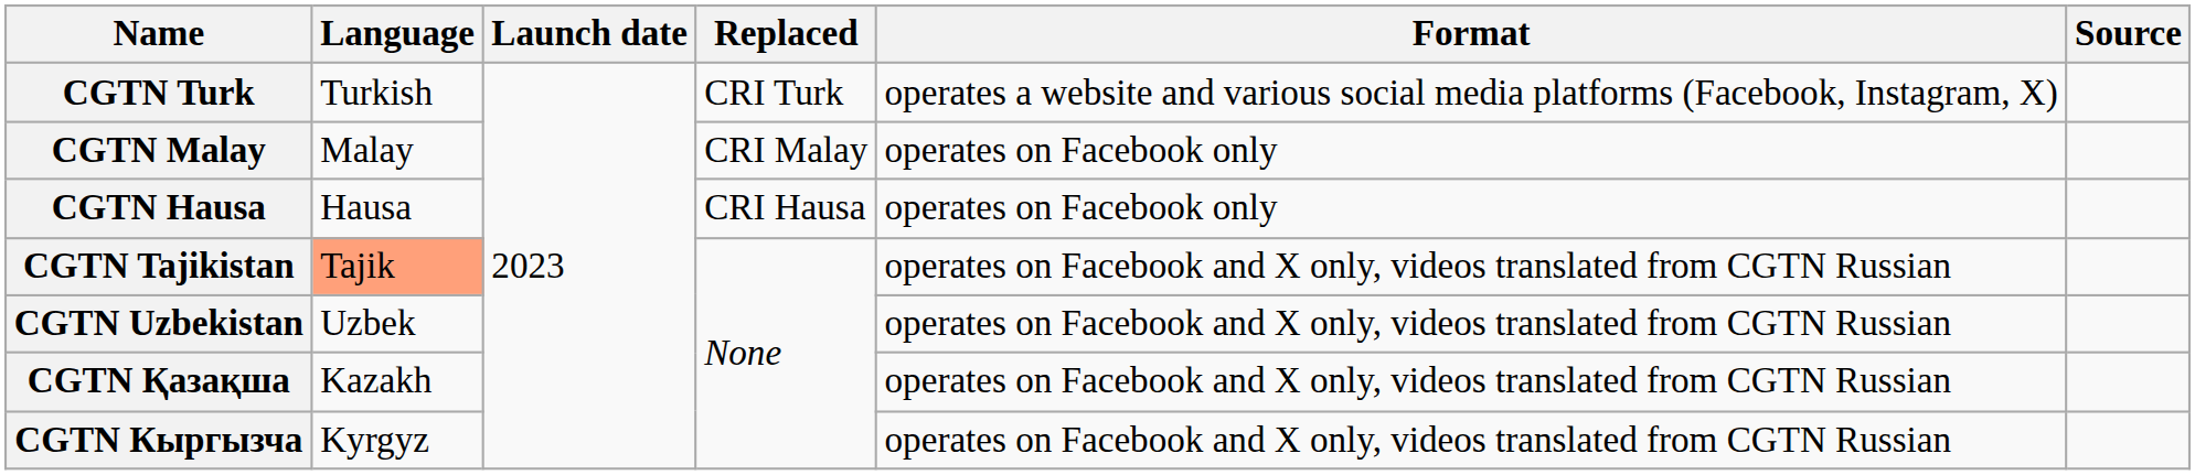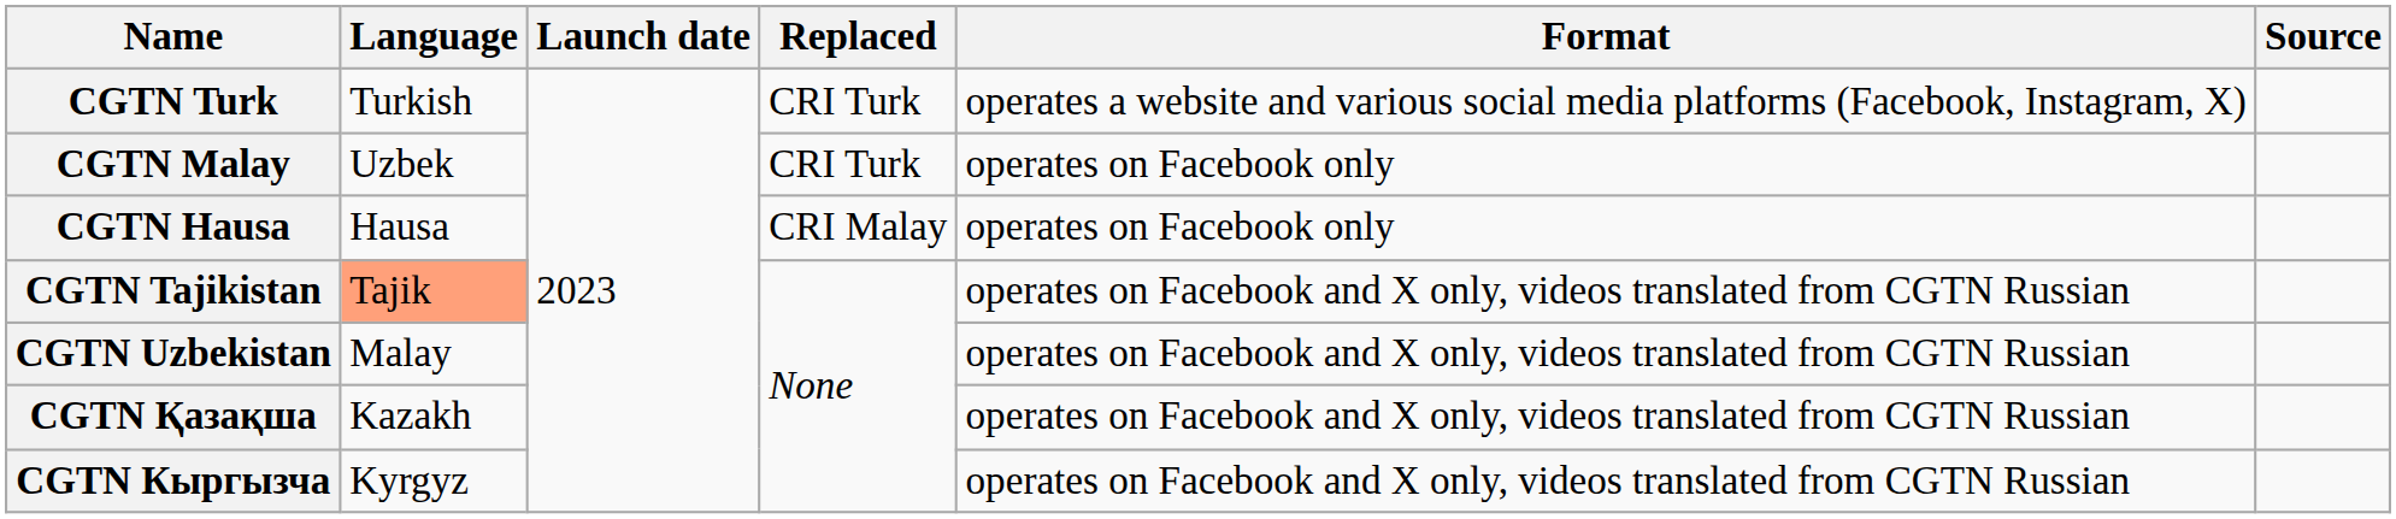CGTN Malay | Language: Malay -> Uzbek
CGTN Malay | Replaced: CRI Malay -> CRI Turk
CGTN Hausa | Replaced: CRI Hausa -> CRI Malay
CGTN Uzbekistan | Language: Uzbek -> Malay
